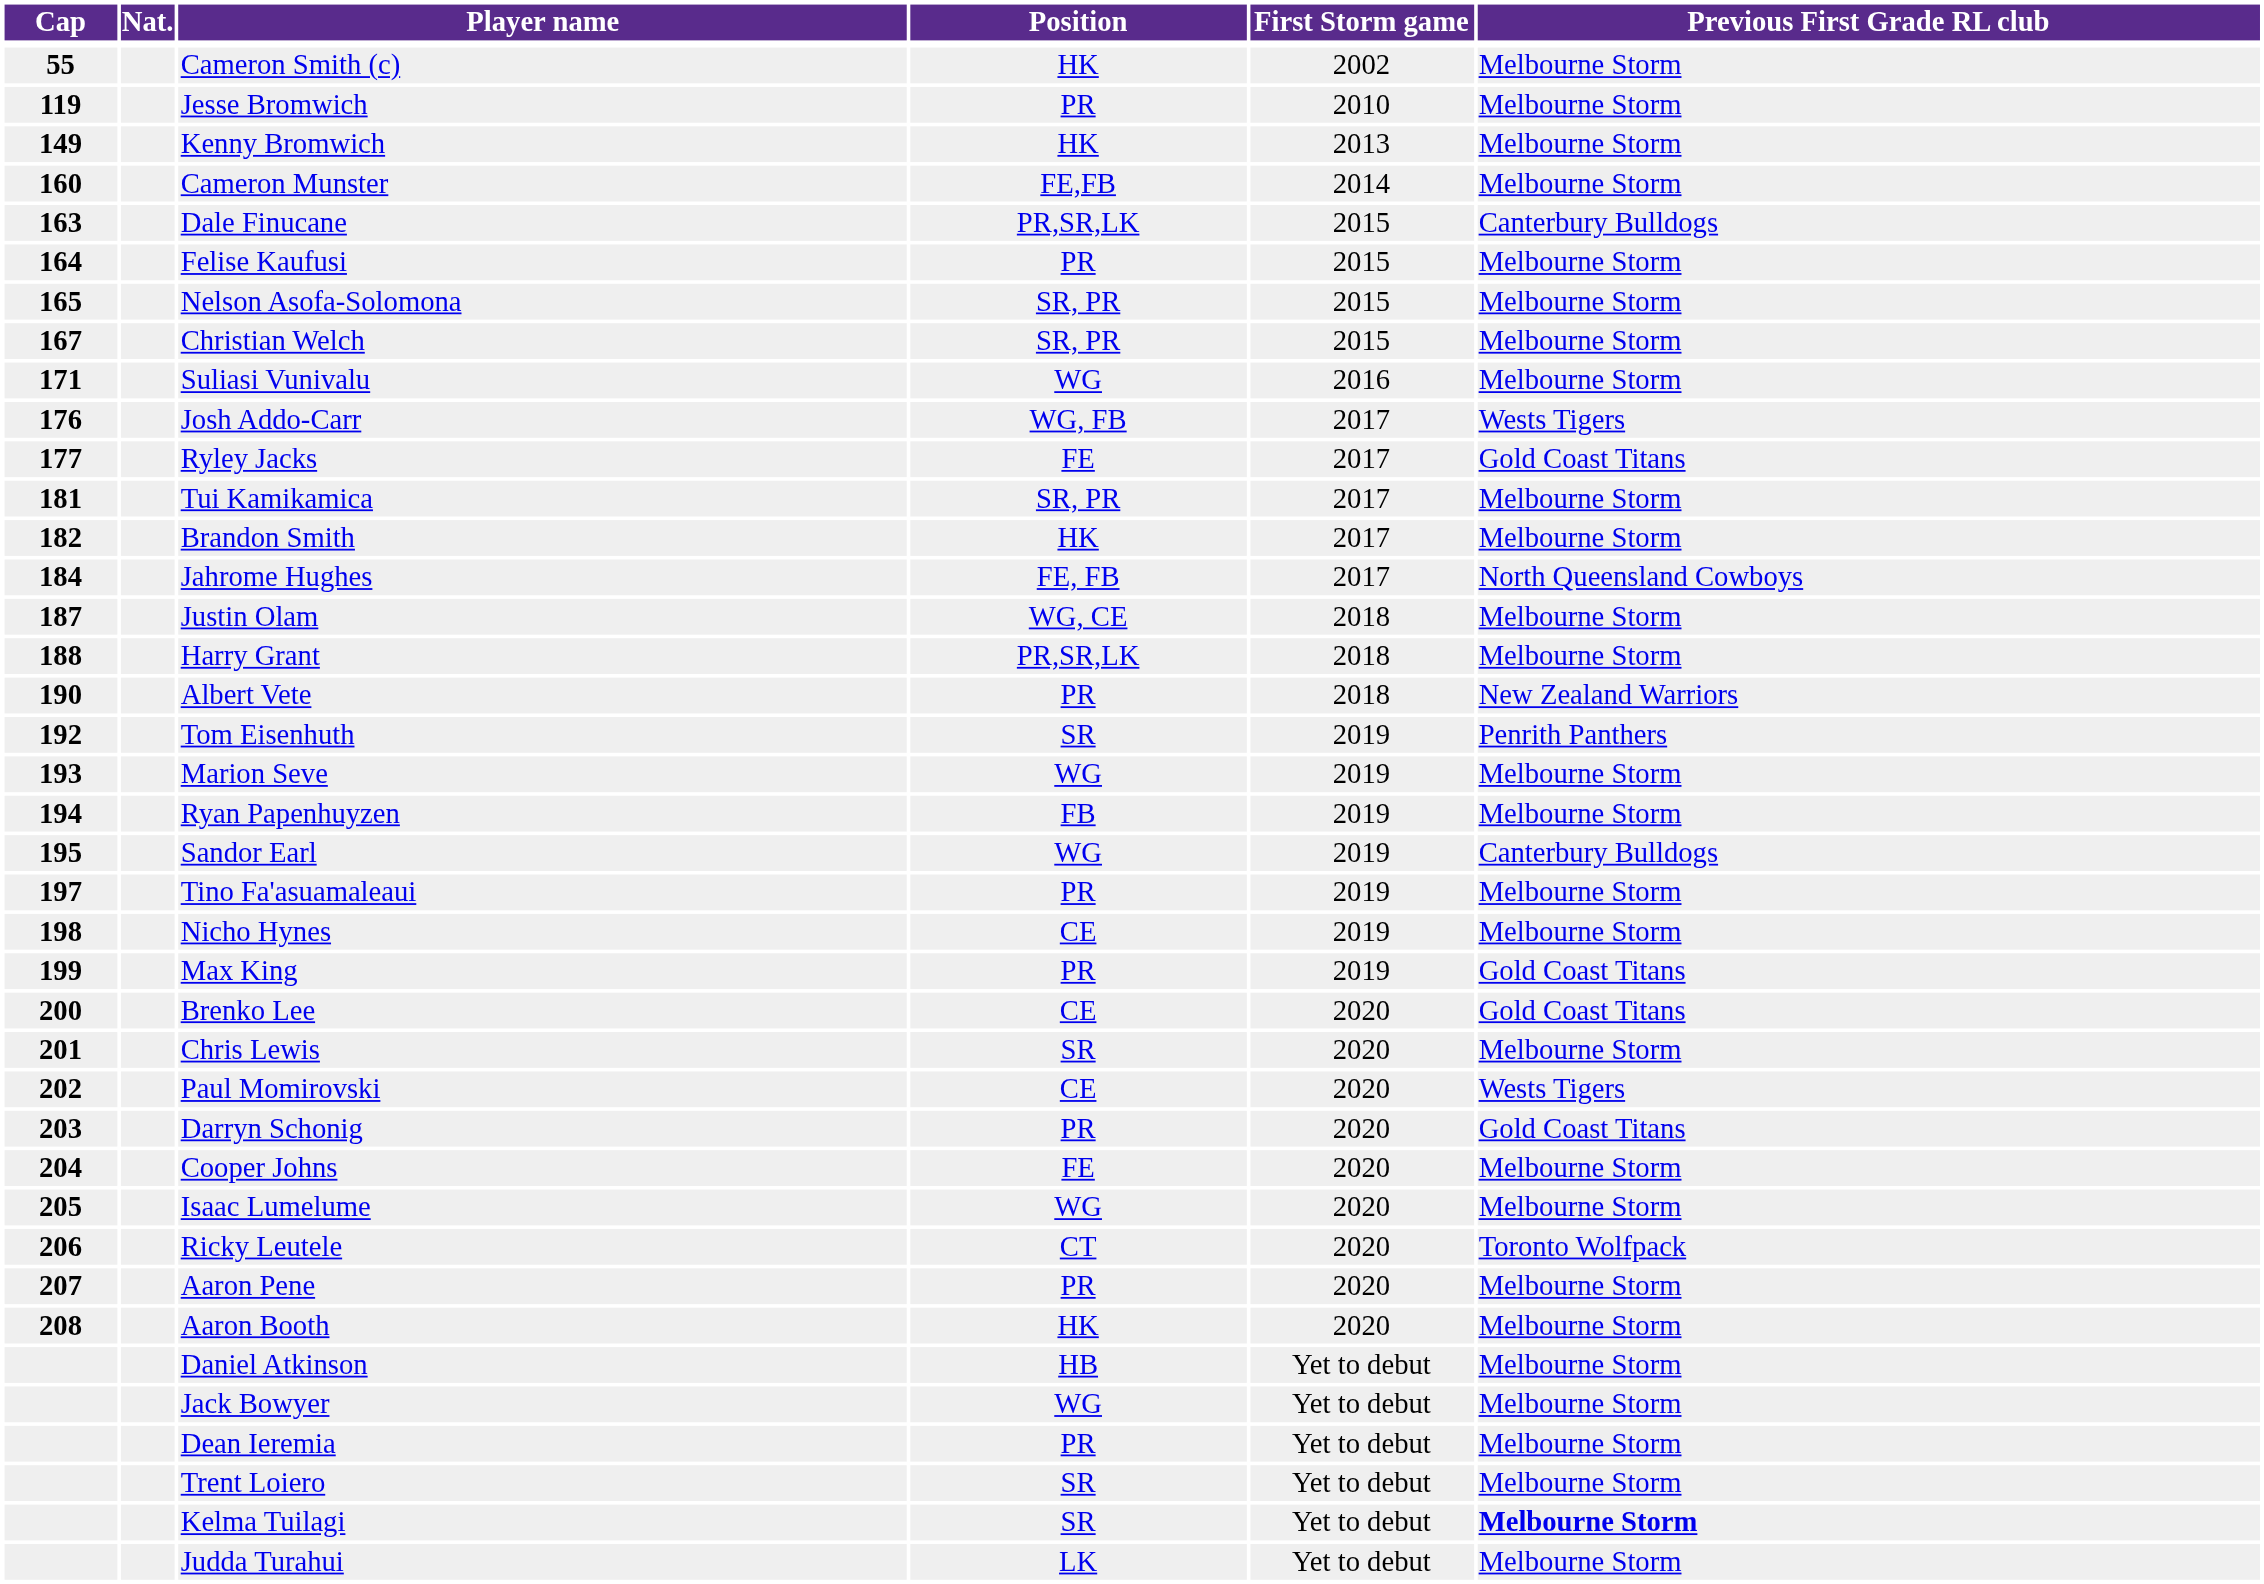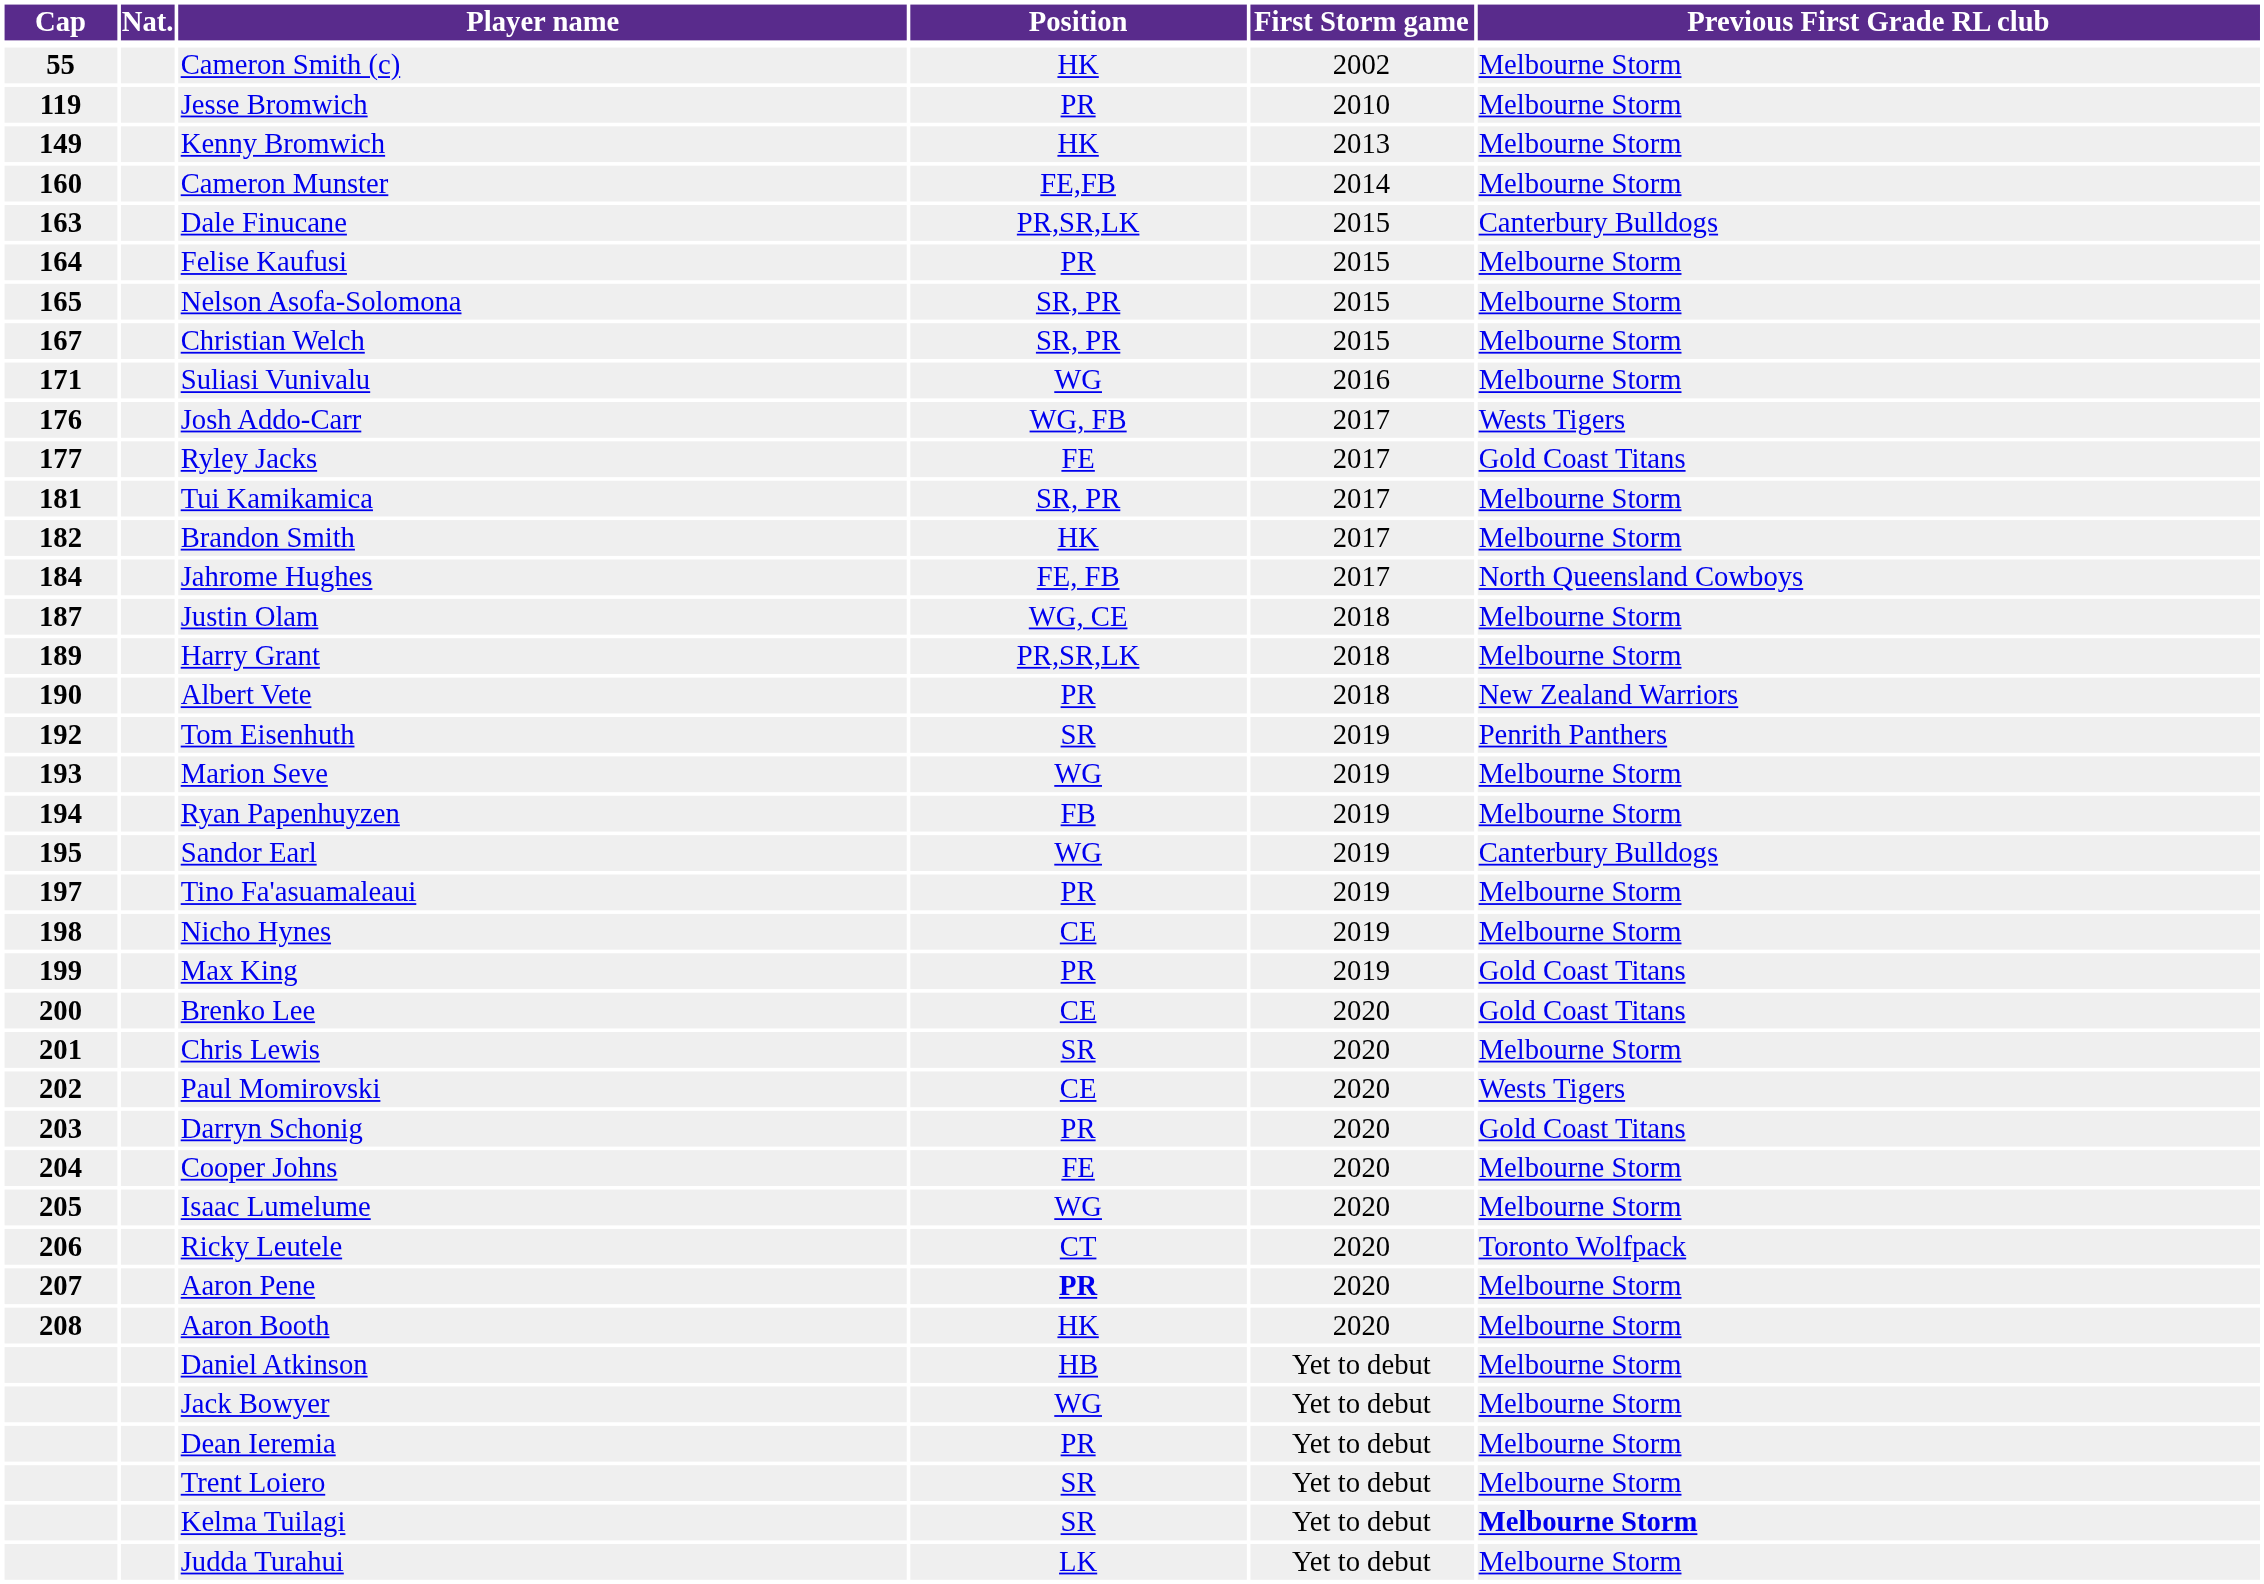Harry Grant | Cap: 188 -> 189
Aaron Pene | Position: normal -> bold
